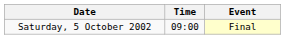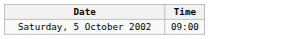- column: Event | Final
